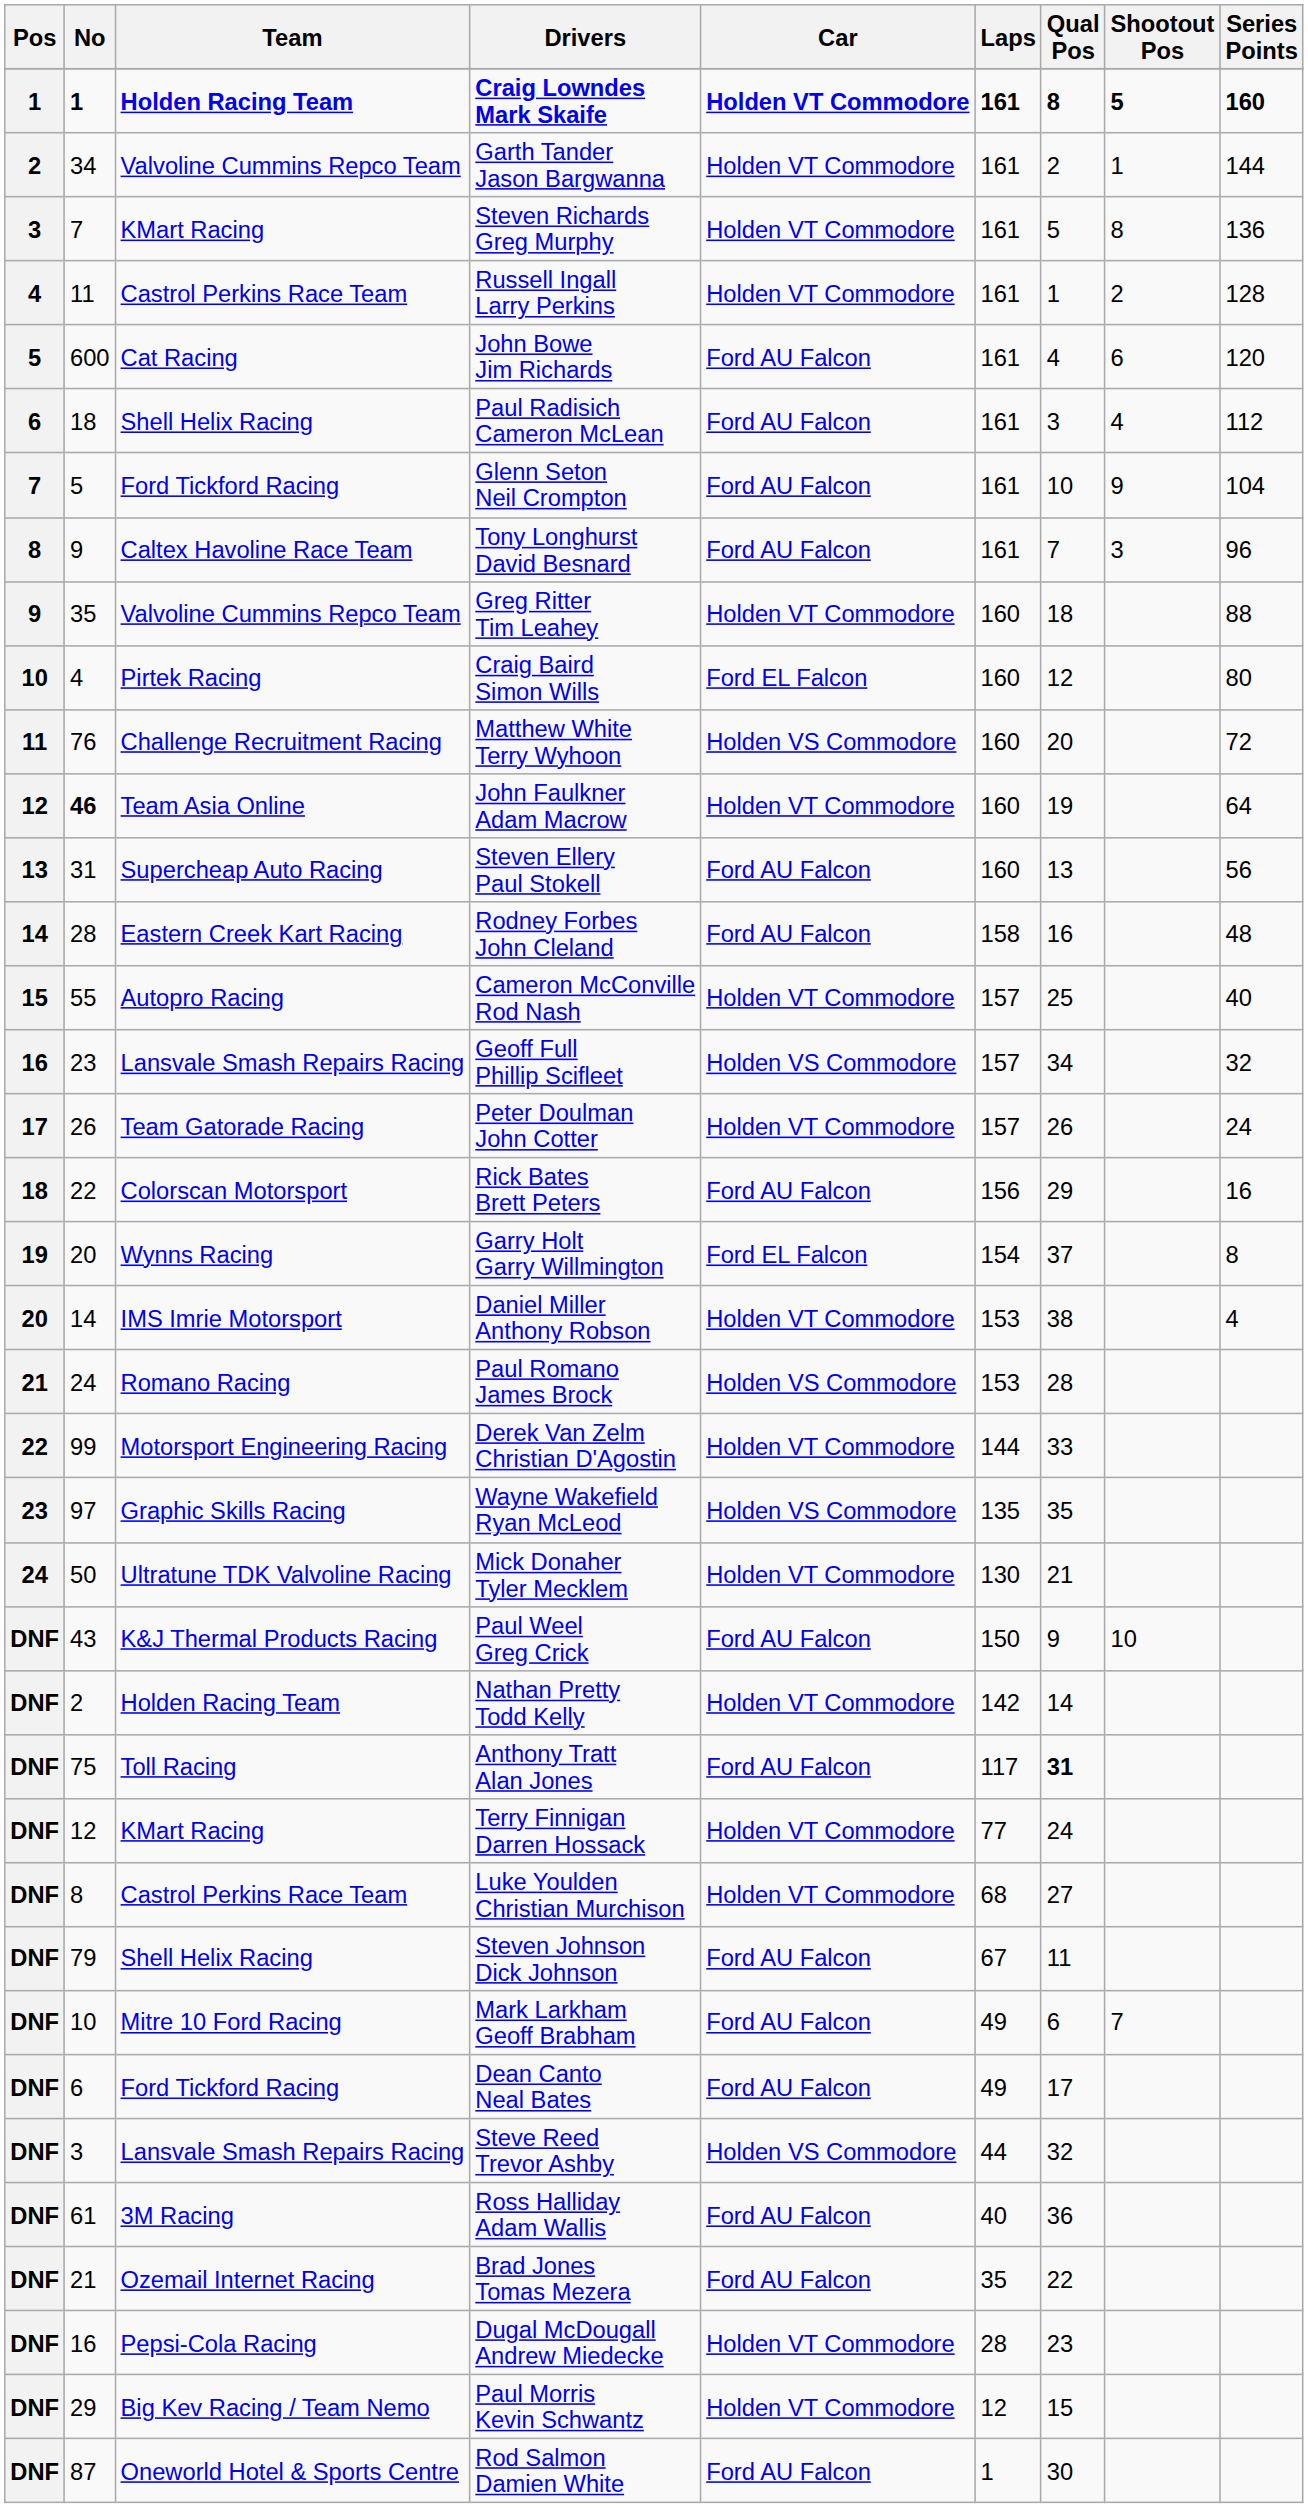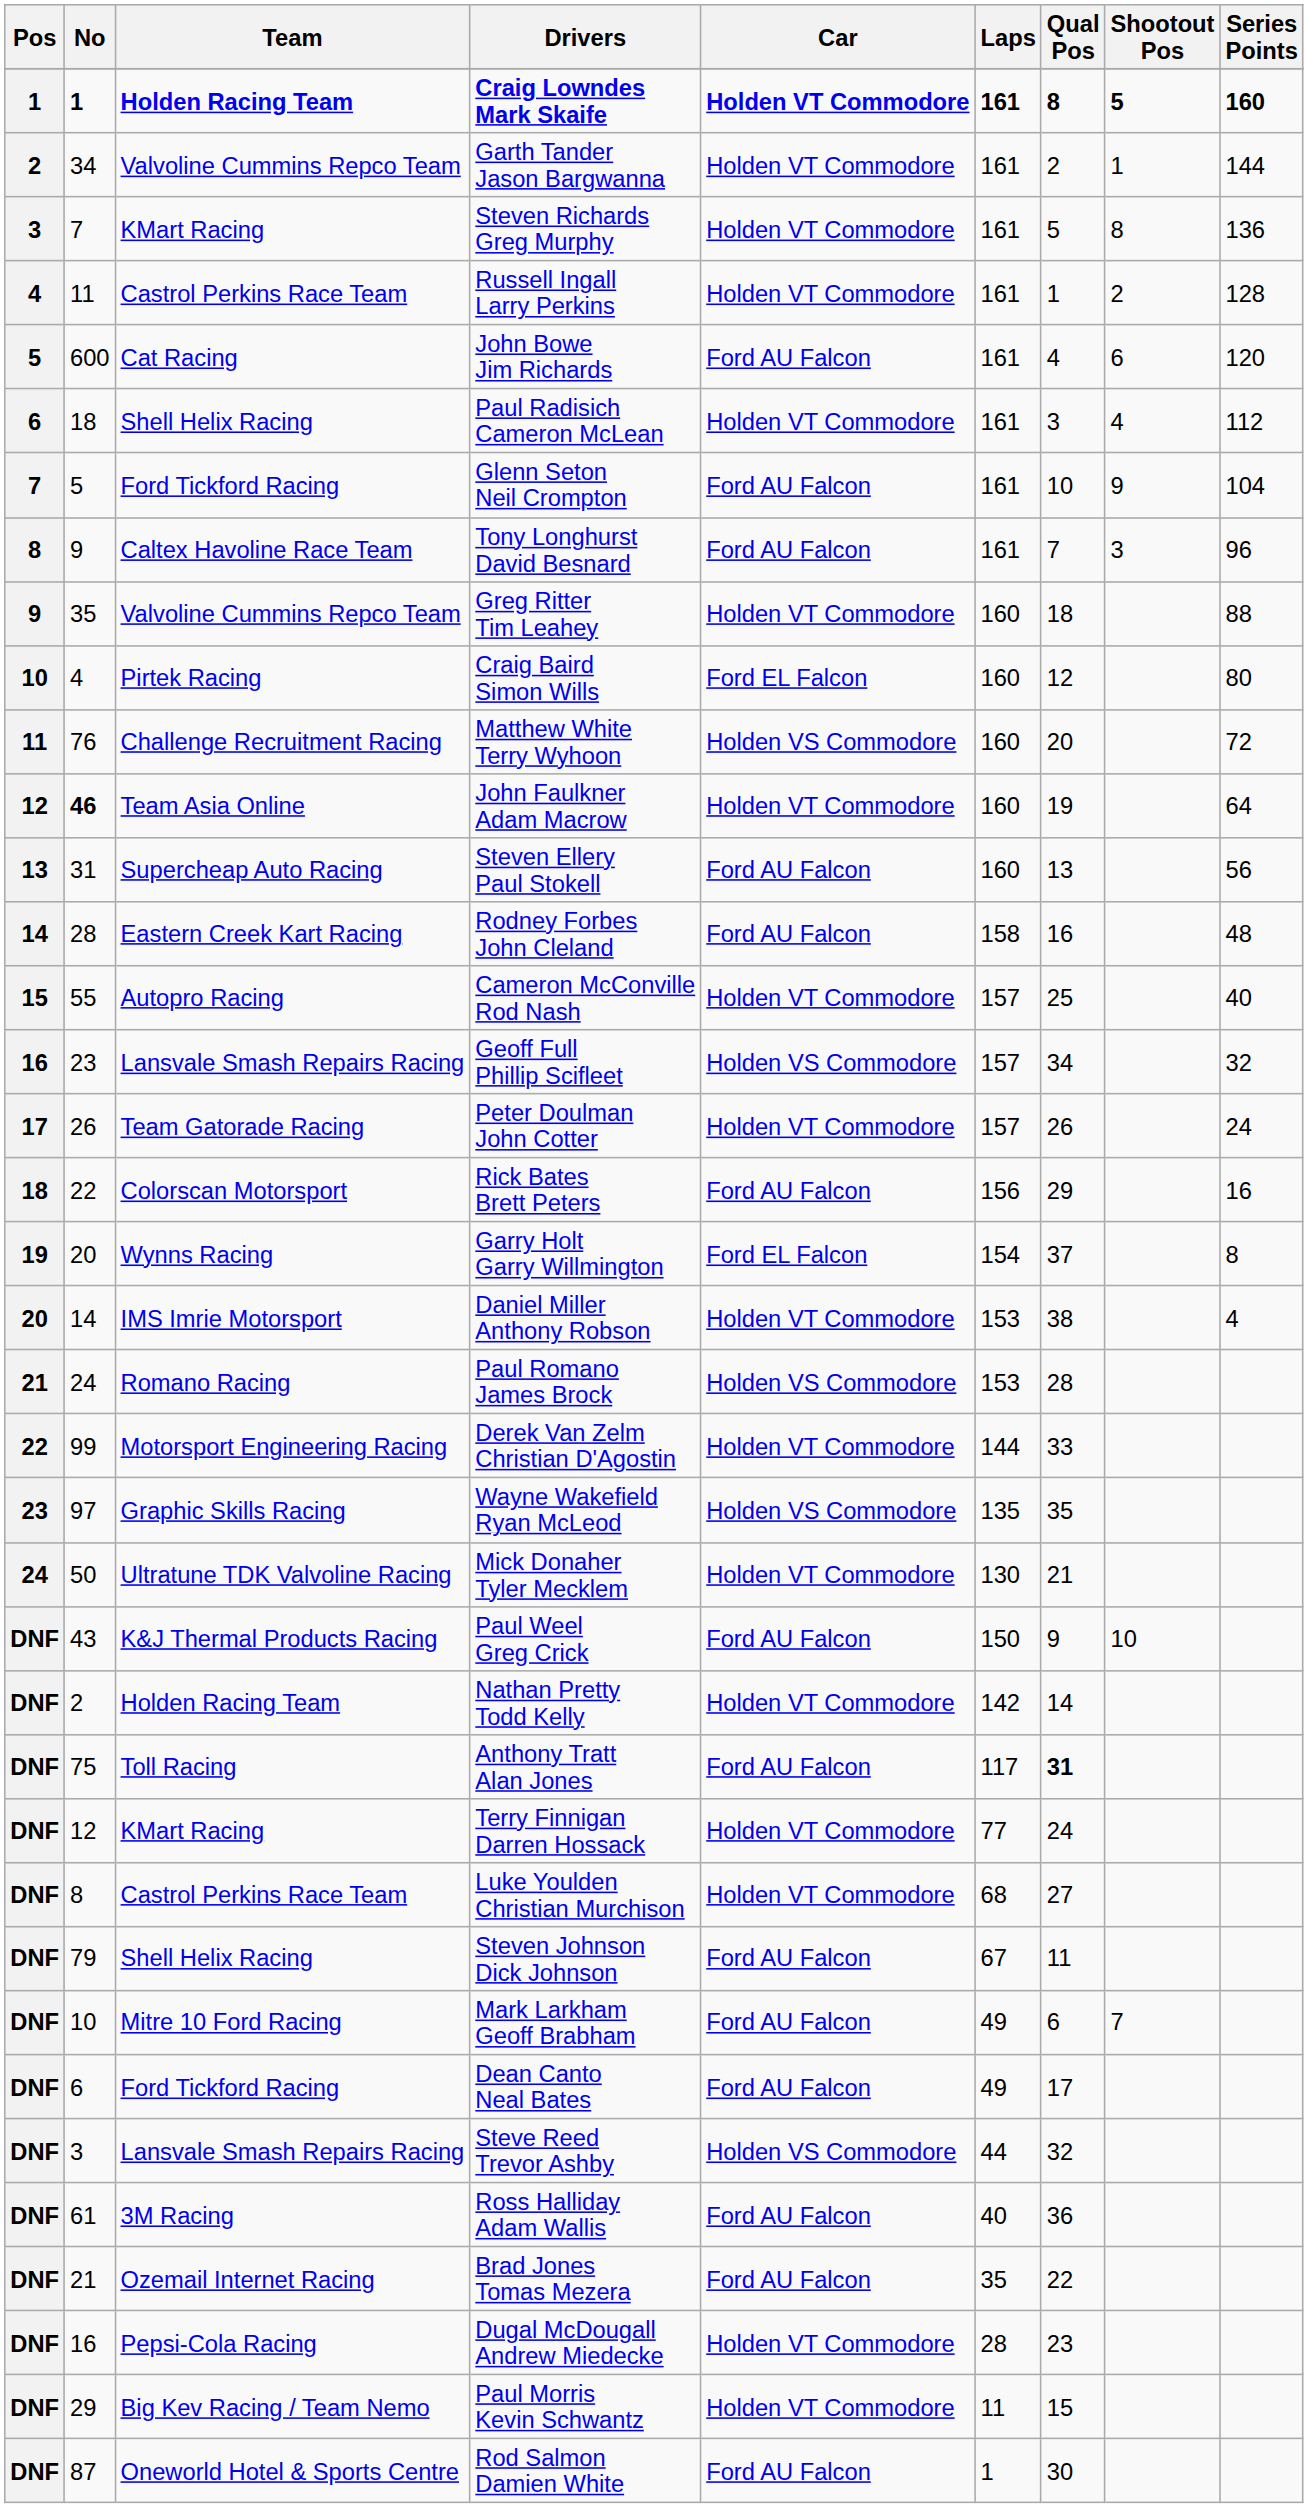Paul Radisich Cameron McLean | Car: Ford AU Falcon -> Holden VT Commodore
Paul Morris Kevin Schwantz | Laps: 12 -> 11
